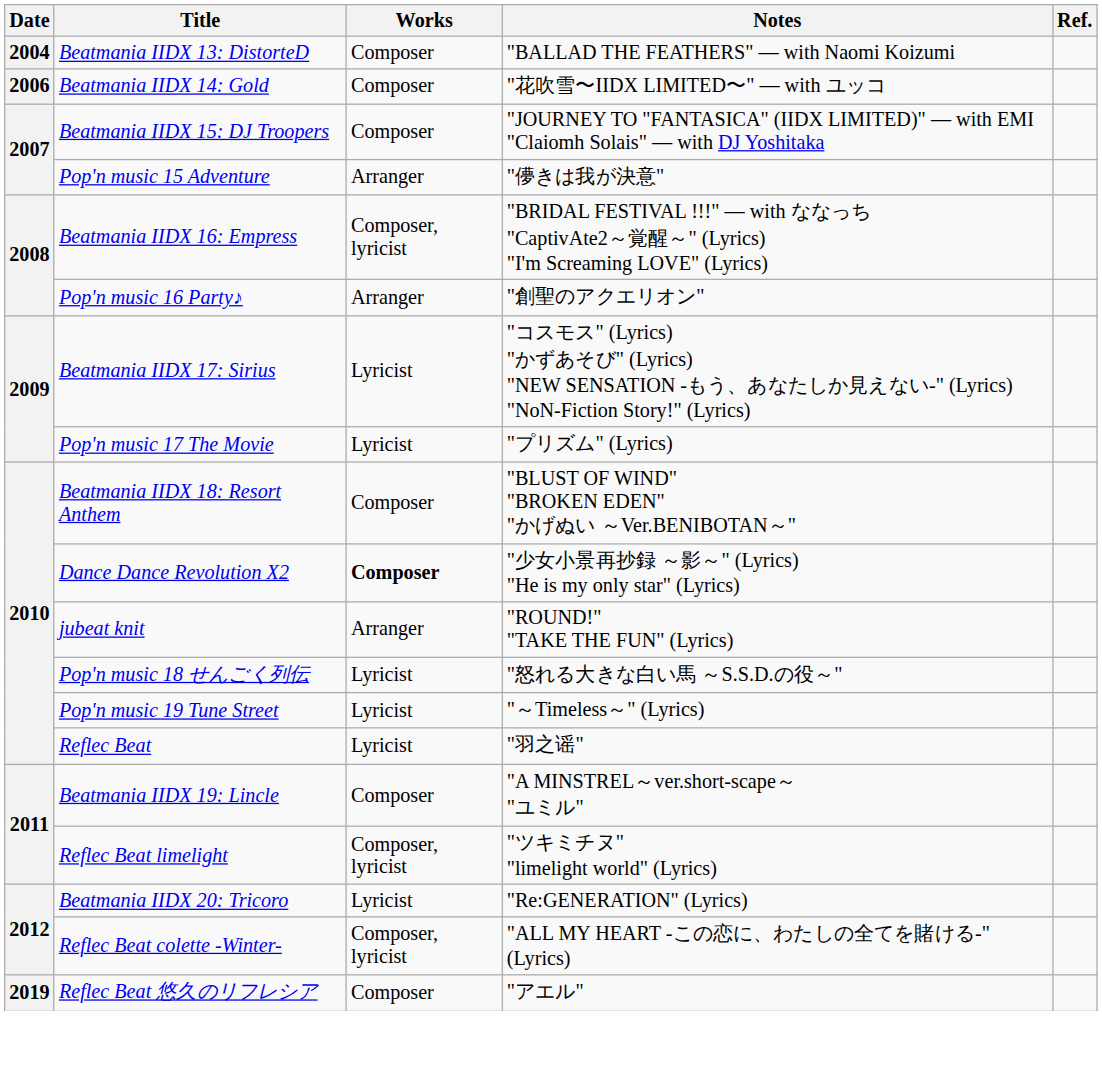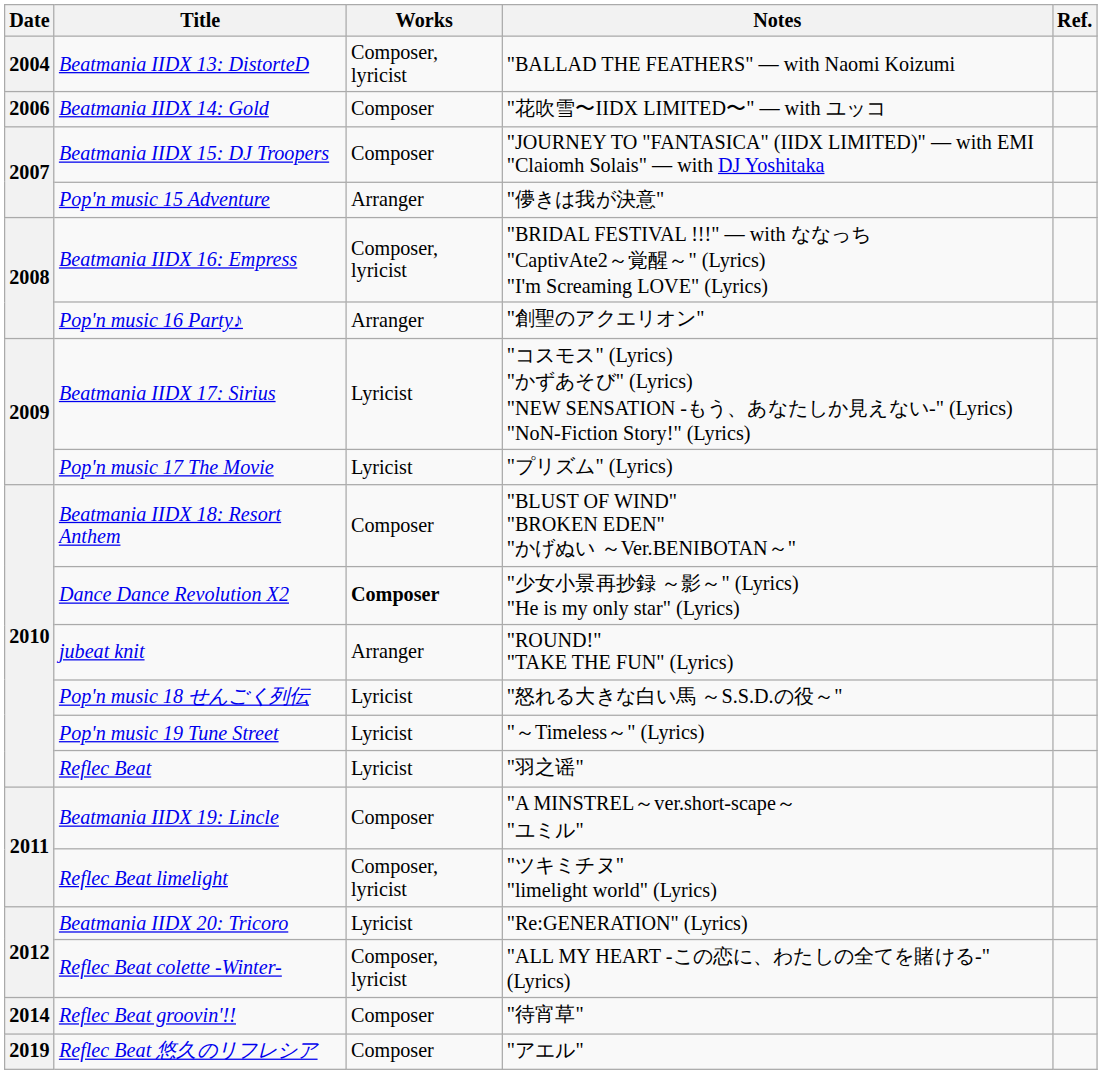Beatmania IIDX 13: DistorteD | Works: Composer -> Composer, lyricist
+ row: 2014 | Reflec Beat groovin'!! | Composer | "待宵草"
